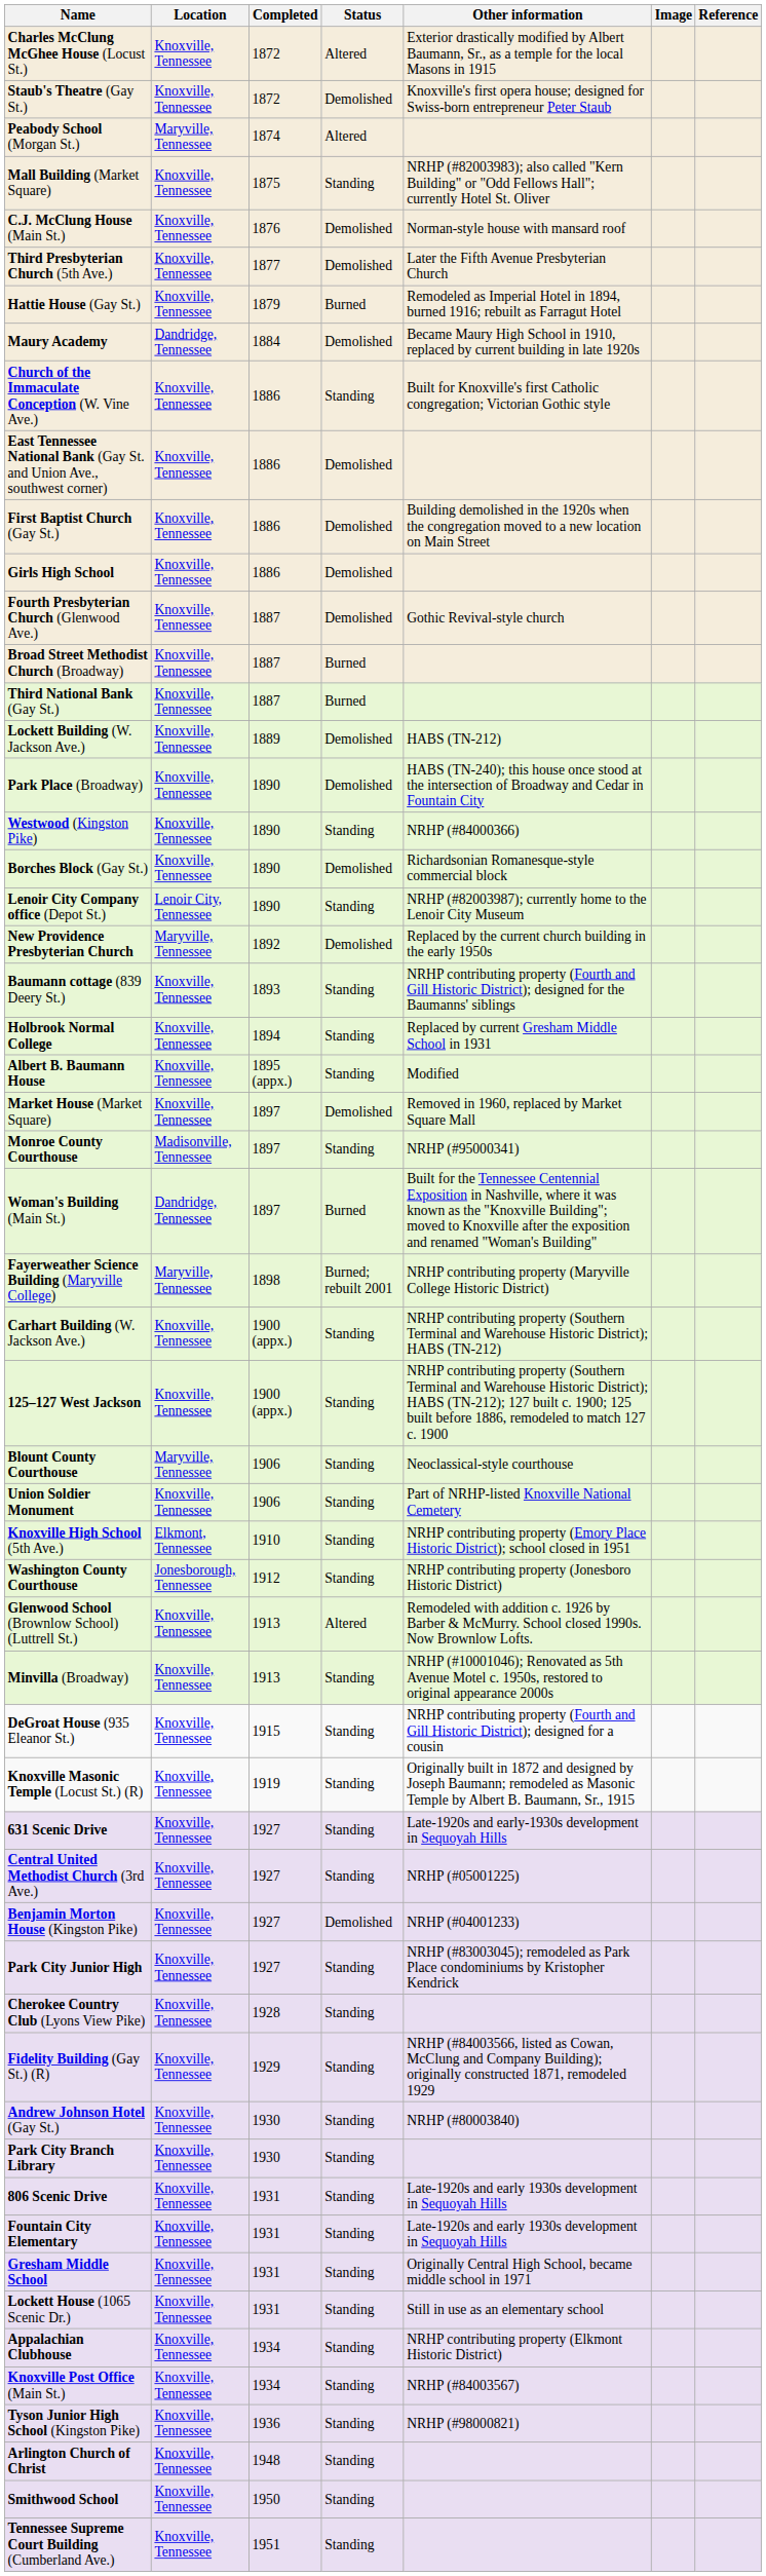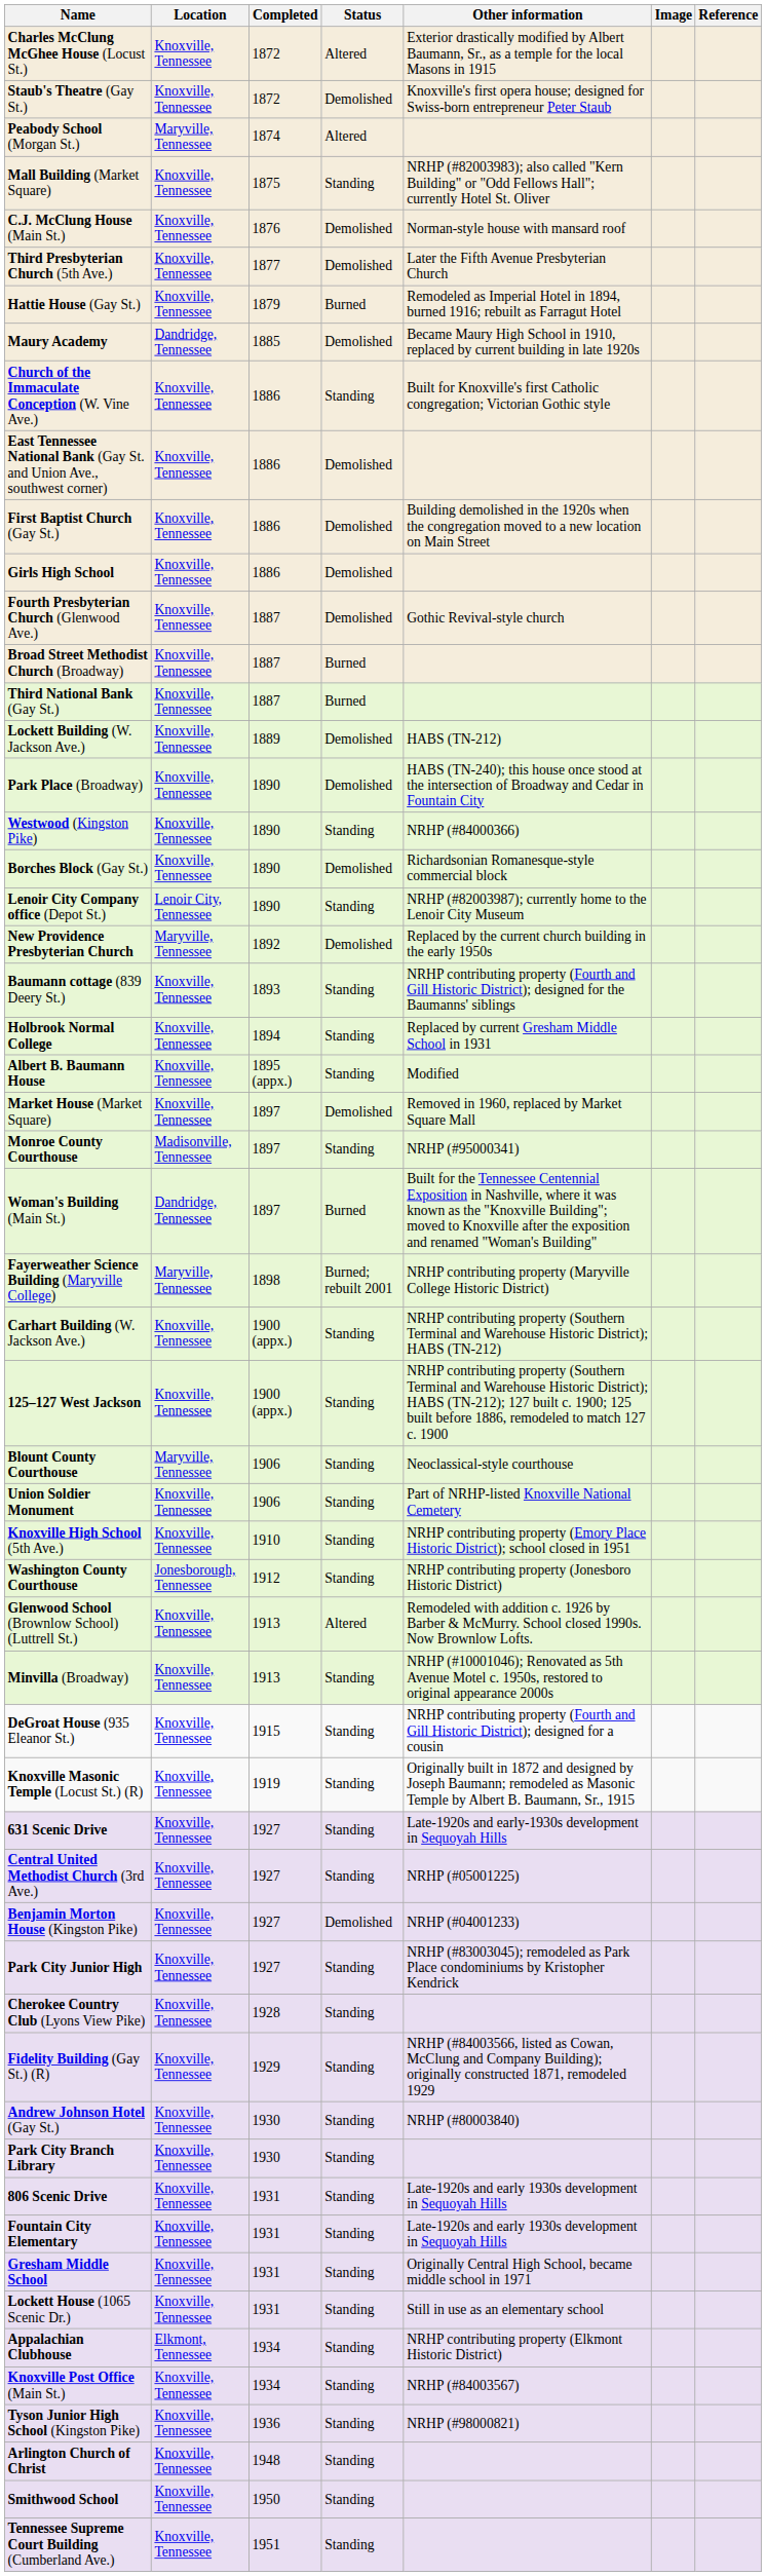Maury Academy | Completed: 1884 -> 1885
Knoxville High School (5th Ave.) | Location: Elkmont, Tennessee -> Knoxville, Tennessee
Appalachian Clubhouse | Location: Knoxville, Tennessee -> Elkmont, Tennessee
